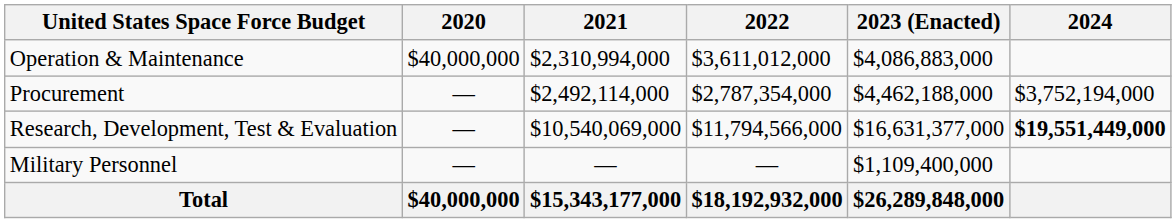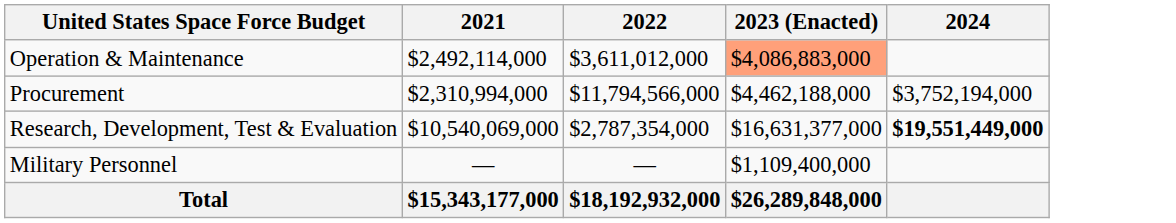- column: 2020 | $40,000,000 | — | — | — | $40,000,000
Operation & Maintenance | 2021: $2,310,994,000 -> $2,492,114,000
Operation & Maintenance | 2023 (Enacted): no background -> lightsalmon background
Procurement | 2021: $2,492,114,000 -> $2,310,994,000
Procurement | 2022: $2,787,354,000 -> $11,794,566,000
Research, Development, Test & Evaluation | 2022: $11,794,566,000 -> $2,787,354,000
